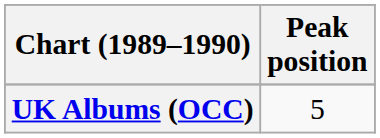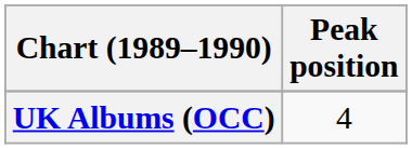UK Albums (OCC) | Peak position: 5 -> 4
